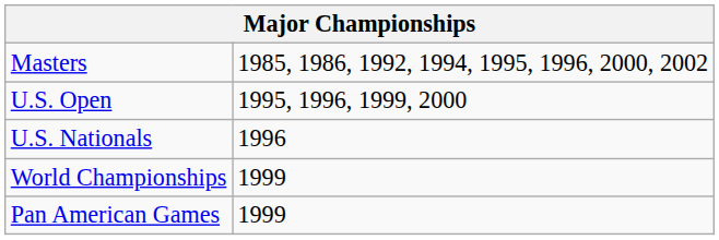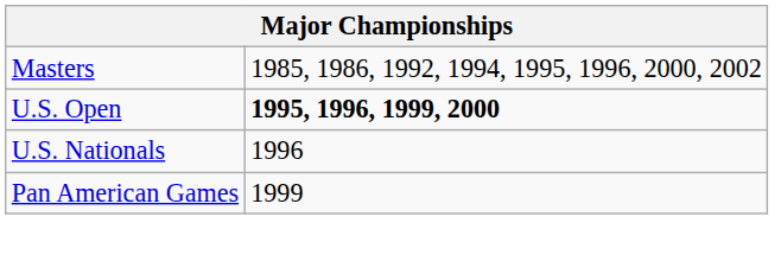U.S. Open | column 2: normal -> bold
- row: World Championships | 1999
